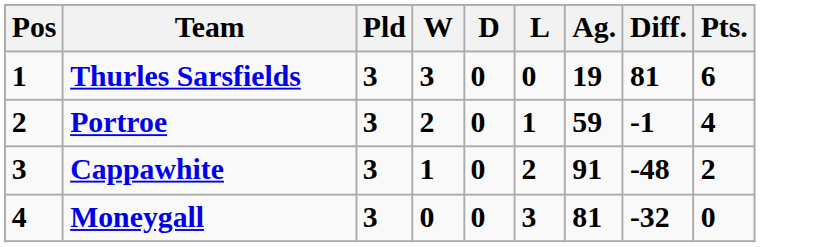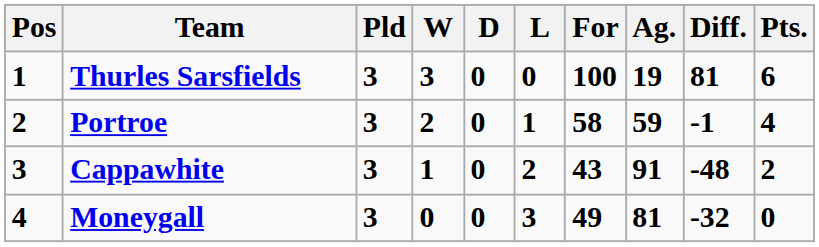+ column: For | 100 | 58 | 43 | 49
